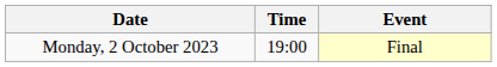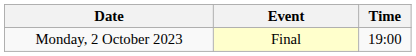columns swapped: Time <-> Event
